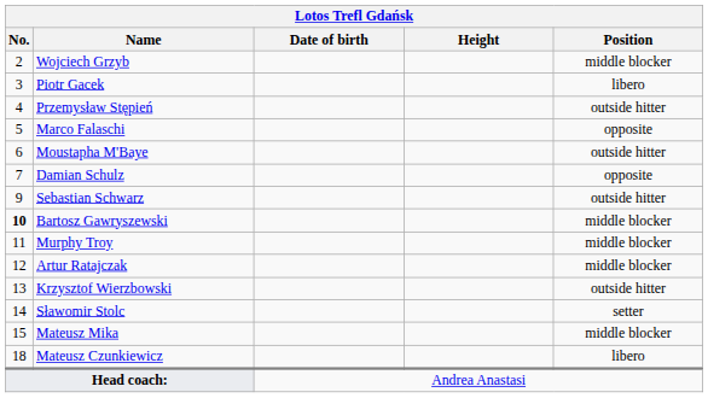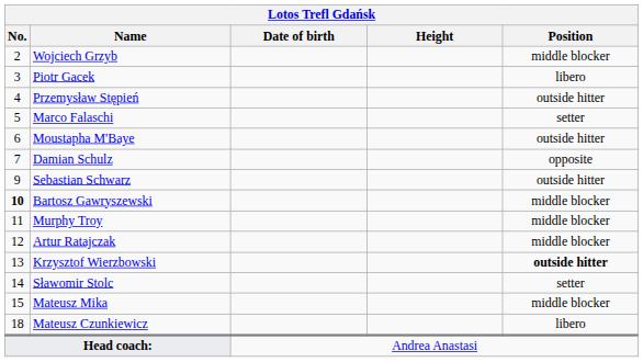Marco Falaschi | Position: opposite -> setter
Krzysztof Wierzbowski | Position: normal -> bold
